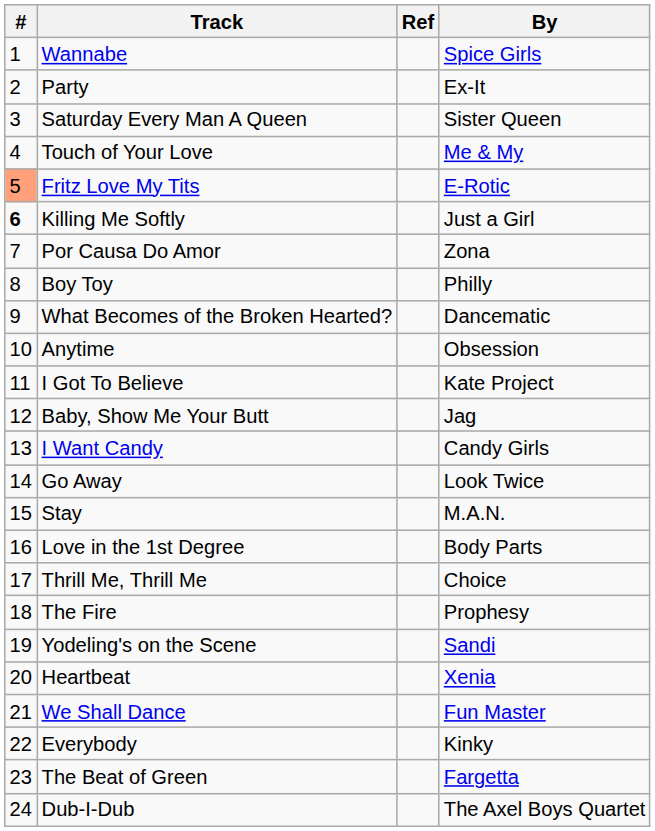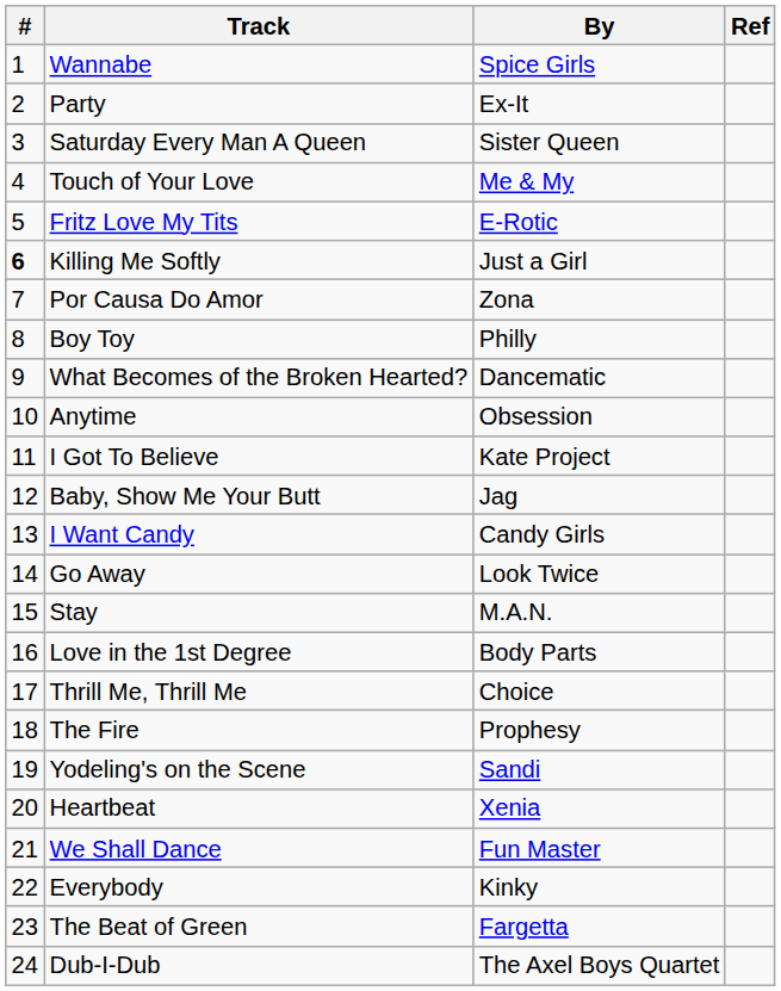columns swapped: By <-> Ref
Fritz Love My Tits | #: lightsalmon background -> no background
